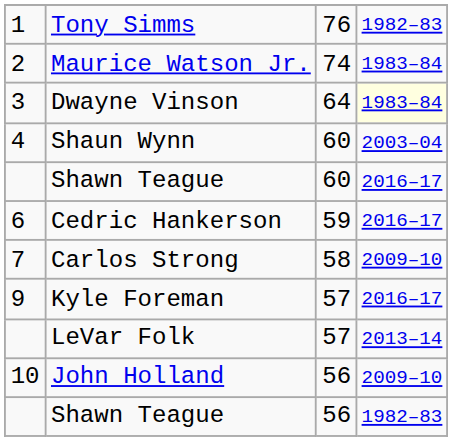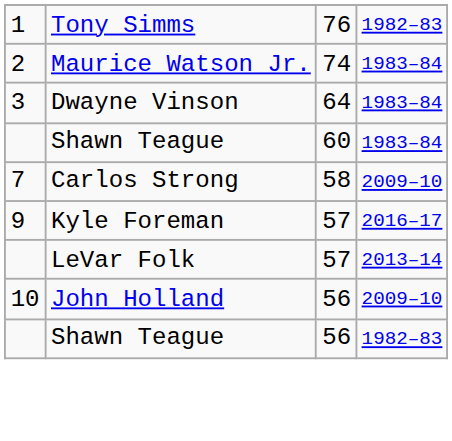Dwayne Vinson | column 4: lightyellow background -> no background
- row: 4 | Shaun Wynn | 60 | 2003–04
Shawn Teague / 60 | column 4: 2016–17 -> 1983–84
- row: 6 | Cedric Hankerson | 59 | 2016–17
